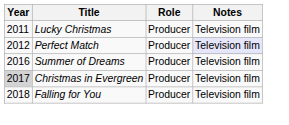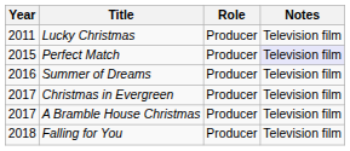Perfect Match | Year: 2012 -> 2015
Christmas in Evergreen | Year: lightgrey background -> no background
+ row: 2017 | A Bramble House Christmas | Producer | Television film
